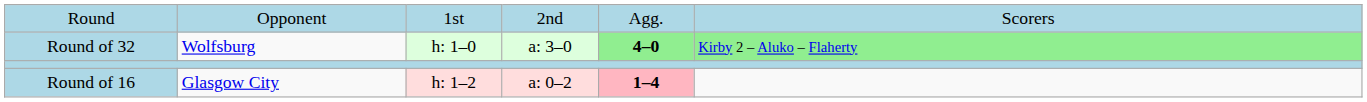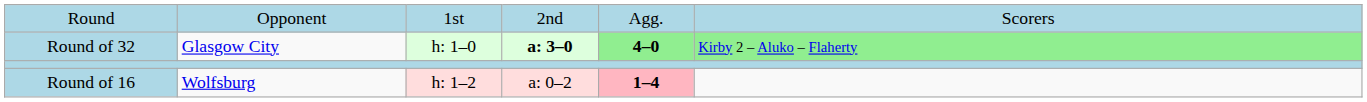Round of 32 | column 2: Wolfsburg -> Glasgow City
Round of 32 | column 4: normal -> bold
Round of 16 | column 2: Glasgow City -> Wolfsburg
